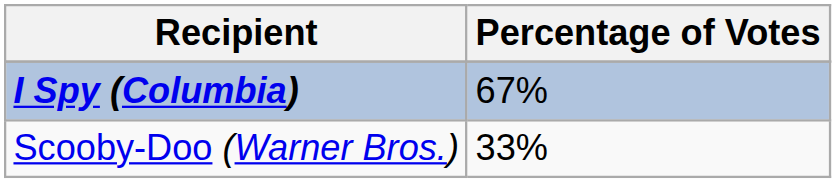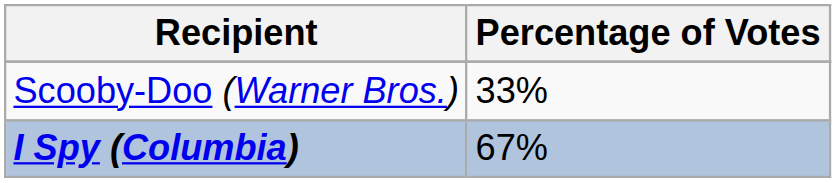rows swapped: I Spy (Columbia) <-> Scooby-Doo (Warner Bros.)
